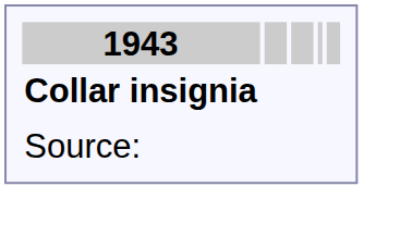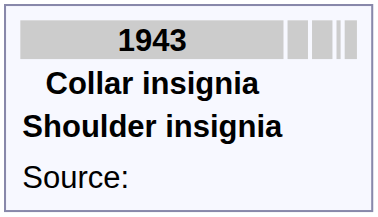+ row: Shoulder insignia
